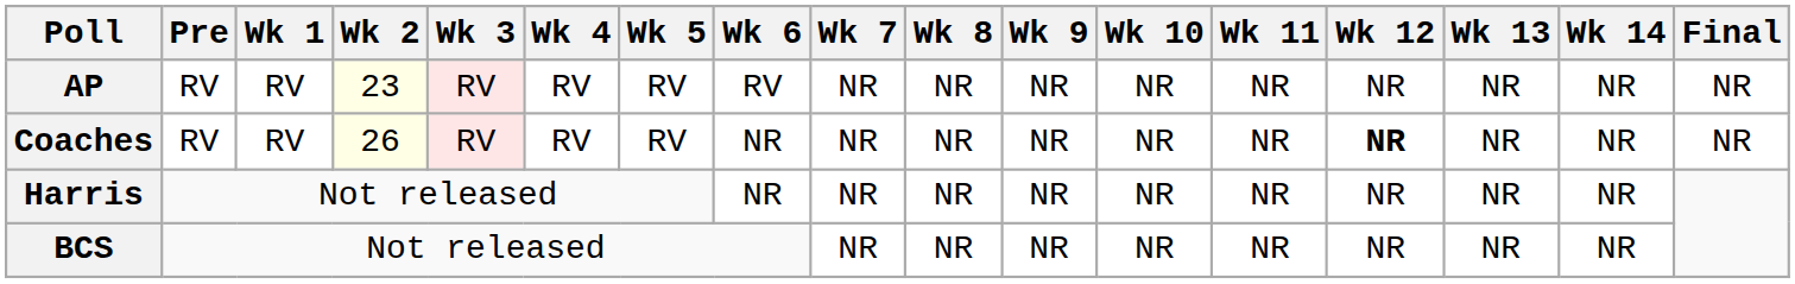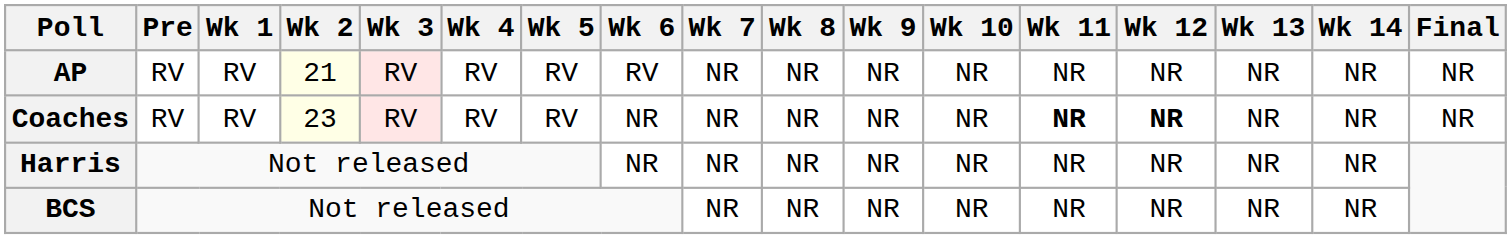AP | Wk 2: 23 -> 21
Coaches | Wk 2: 26 -> 23
Coaches | Wk 11: normal -> bold
